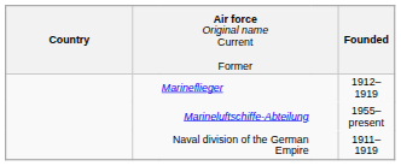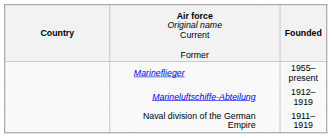Marineflieger | Founded: 1912–1919 -> 1955–present
Marineluftschiffe-Abteilung | Founded: 1955–present -> 1912–1919
